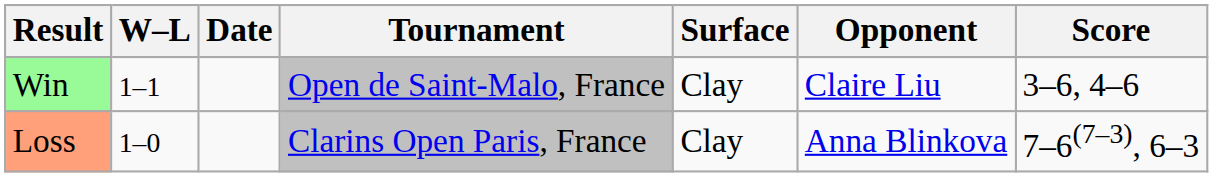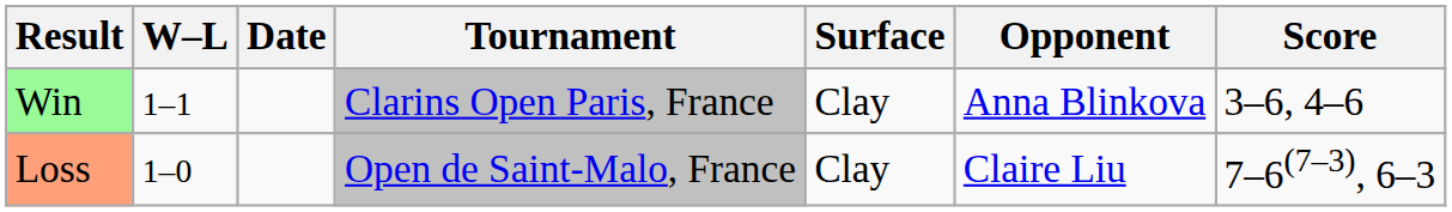Win | Tournament: Open de Saint-Malo, France -> Clarins Open Paris, France
Win | Opponent: Claire Liu -> Anna Blinkova
Loss | Tournament: Clarins Open Paris, France -> Open de Saint-Malo, France
Loss | Opponent: Anna Blinkova -> Claire Liu
